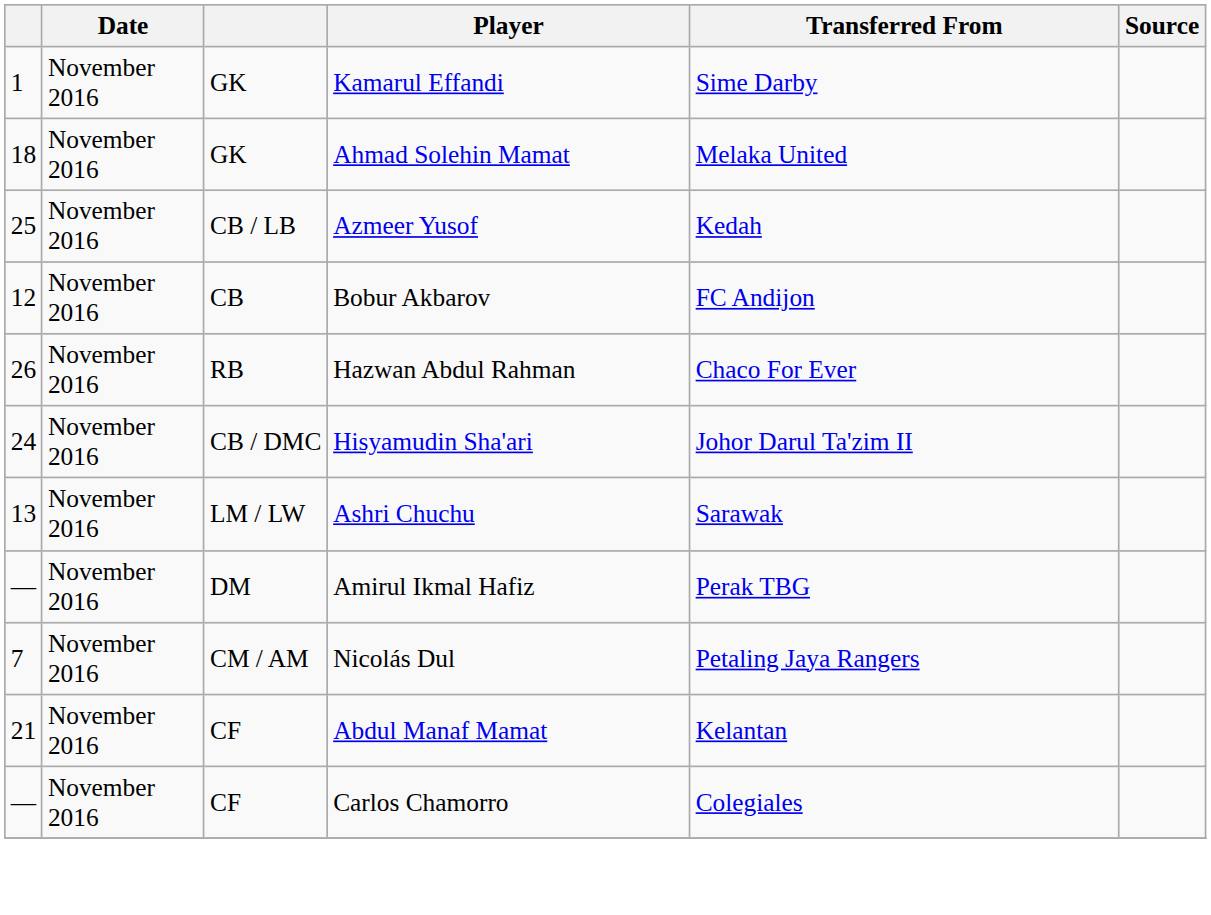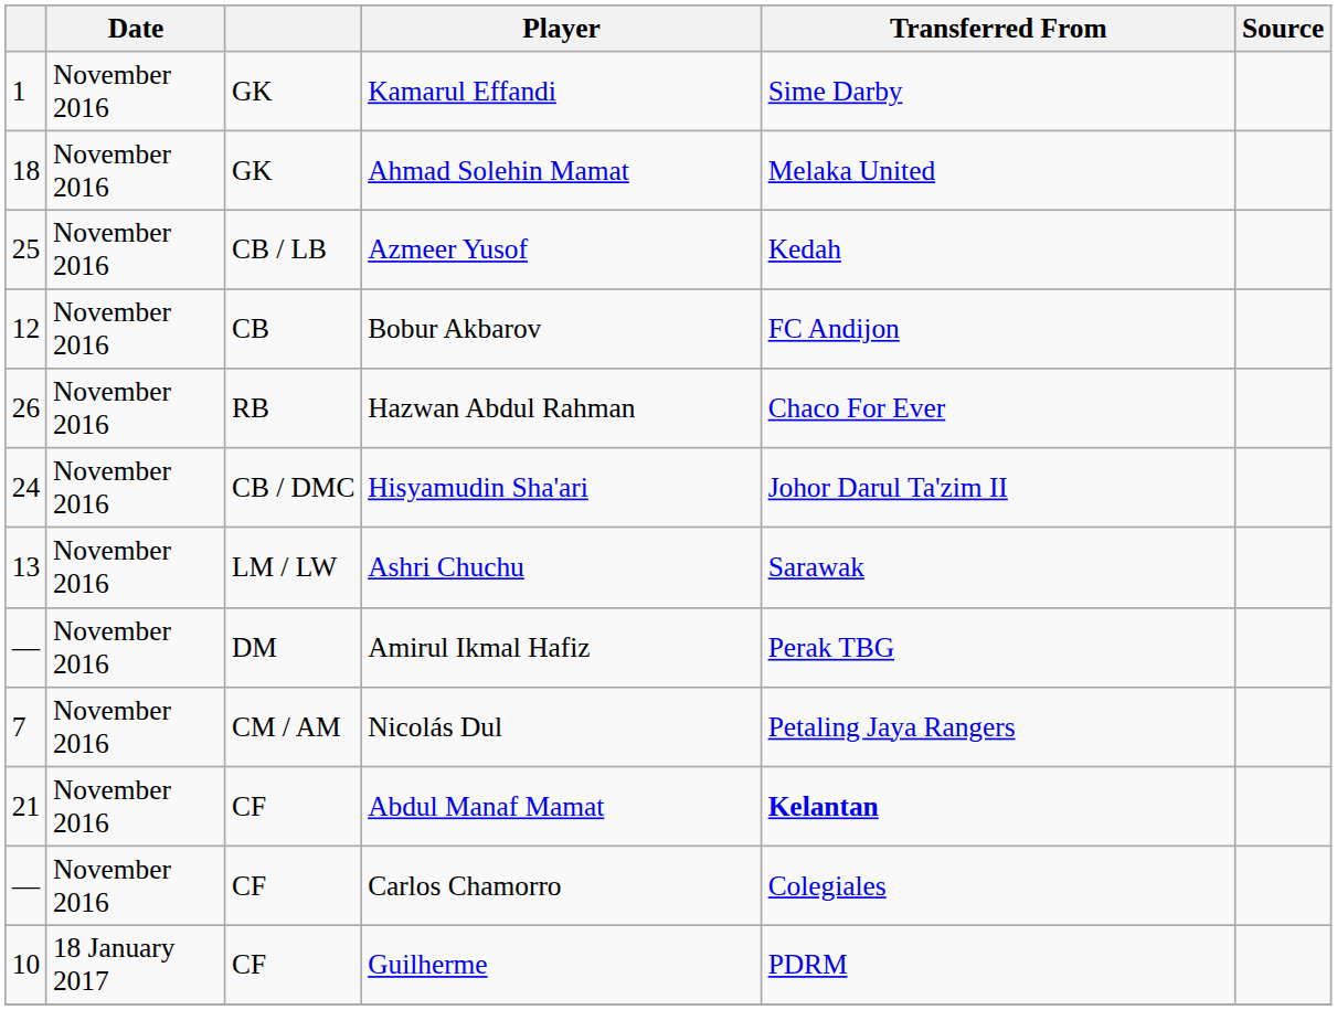Abdul Manaf Mamat | Transferred From: normal -> bold
+ row: 10 | 18 January 2017 | CF | Guilherme | PDRM
